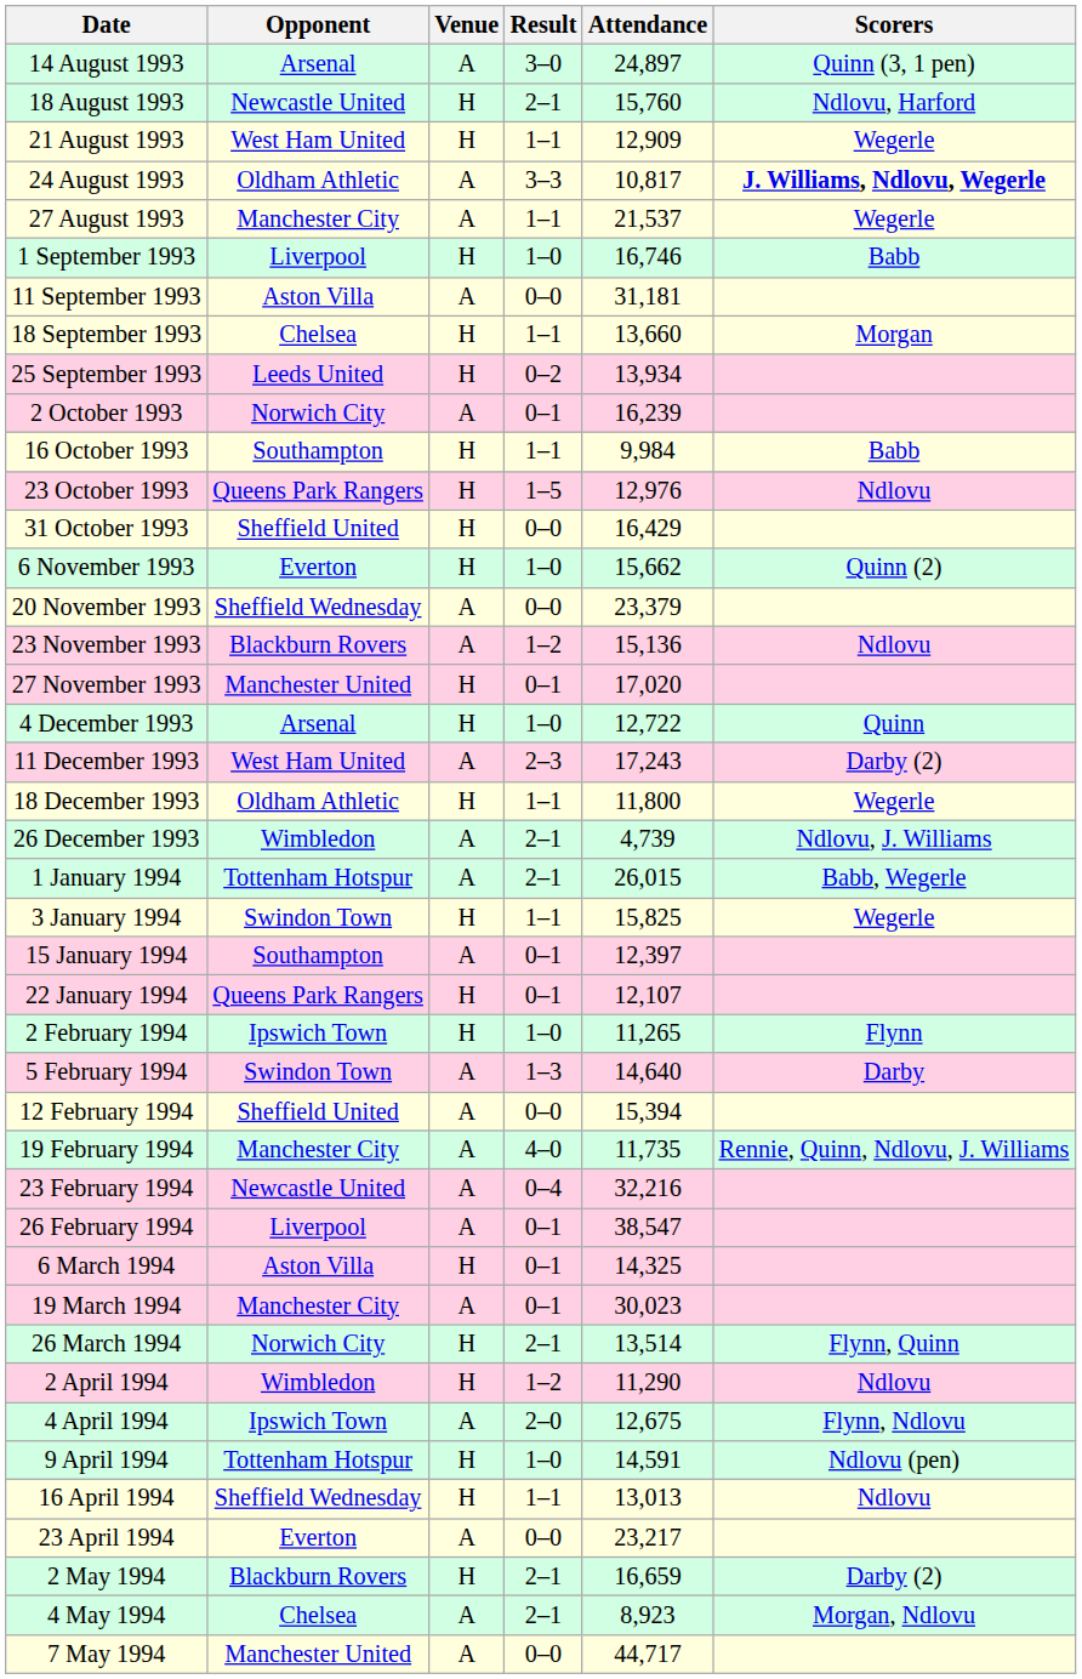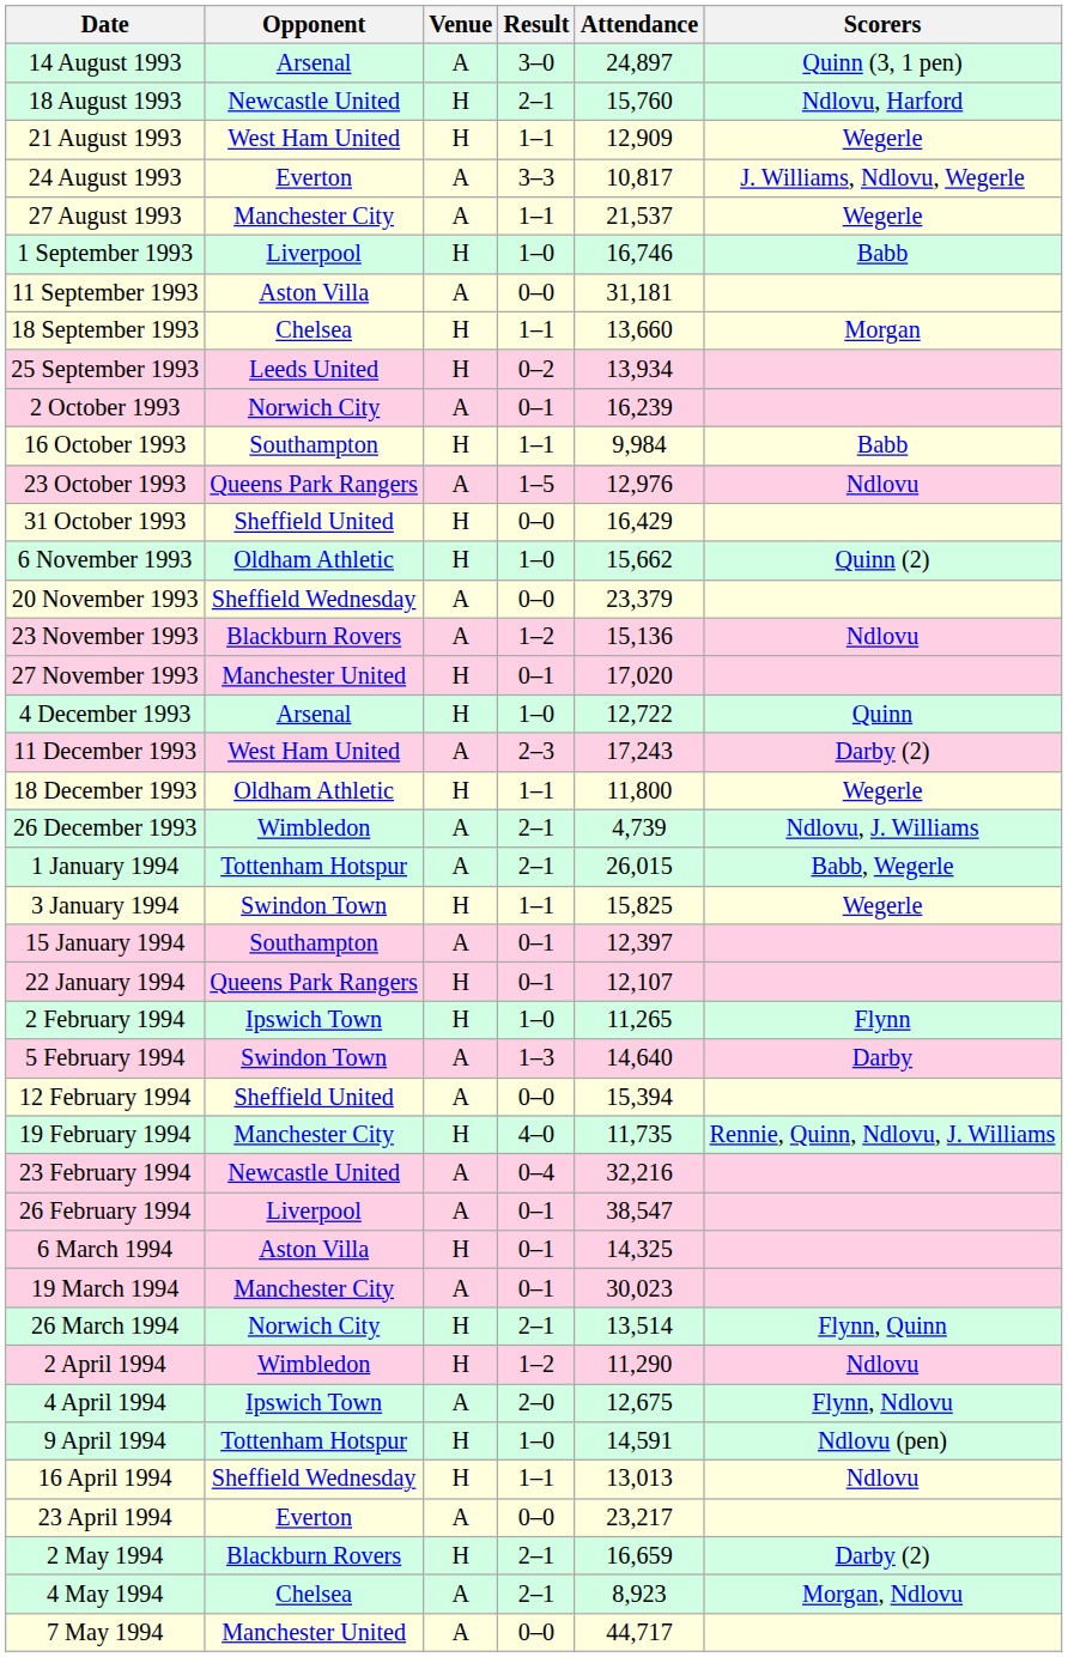24 August 1993 | Opponent: Oldham Athletic -> Everton
24 August 1993 | Scorers: bold -> normal
23 October 1993 | Venue: H -> A
6 November 1993 | Opponent: Everton -> Oldham Athletic
19 February 1994 | Venue: A -> H
